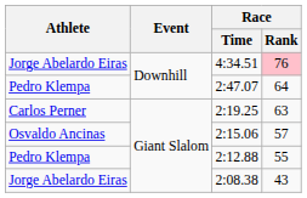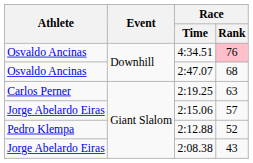4:34.51 | Athlete: Jorge Abelardo Eiras -> Osvaldo Ancinas
2:47.07 | Athlete: Pedro Klempa -> Osvaldo Ancinas
2:47.07 | Race / Rank: 64 -> 68
2:15.06 | Athlete: Osvaldo Ancinas -> Jorge Abelardo Eiras
2:12.88 | Race / Rank: 55 -> 52
